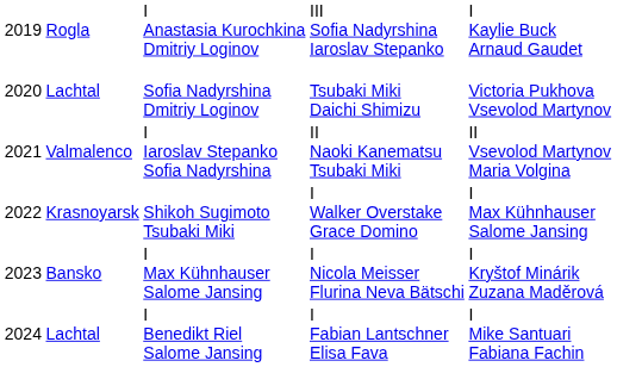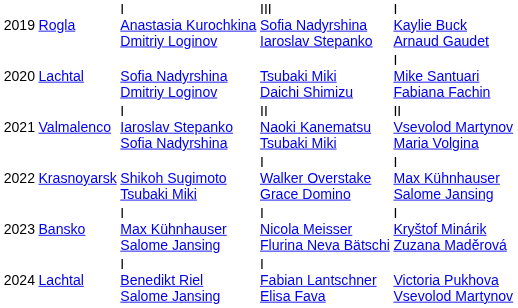Sofia Nadyrshina Dmitriy Loginov | column 5: Victoria Pukhova Vsevolod Martynov -> I Mike Santuari Fabiana Fachin
I Benedikt Riel Salome Jansing | column 5: I Mike Santuari Fabiana Fachin -> Victoria Pukhova Vsevolod Martynov
